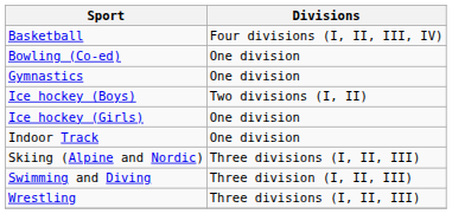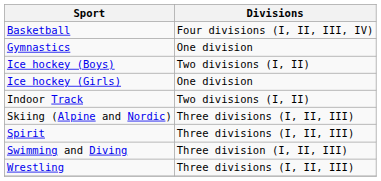- row: Bowling (Co-ed) | One division
Indoor Track | Divisions: One division -> Two divisions (I, II)
+ row: Spirit | Three divisions (I, II, III)
